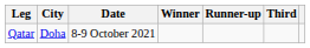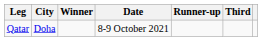columns swapped: Date <-> Winner
